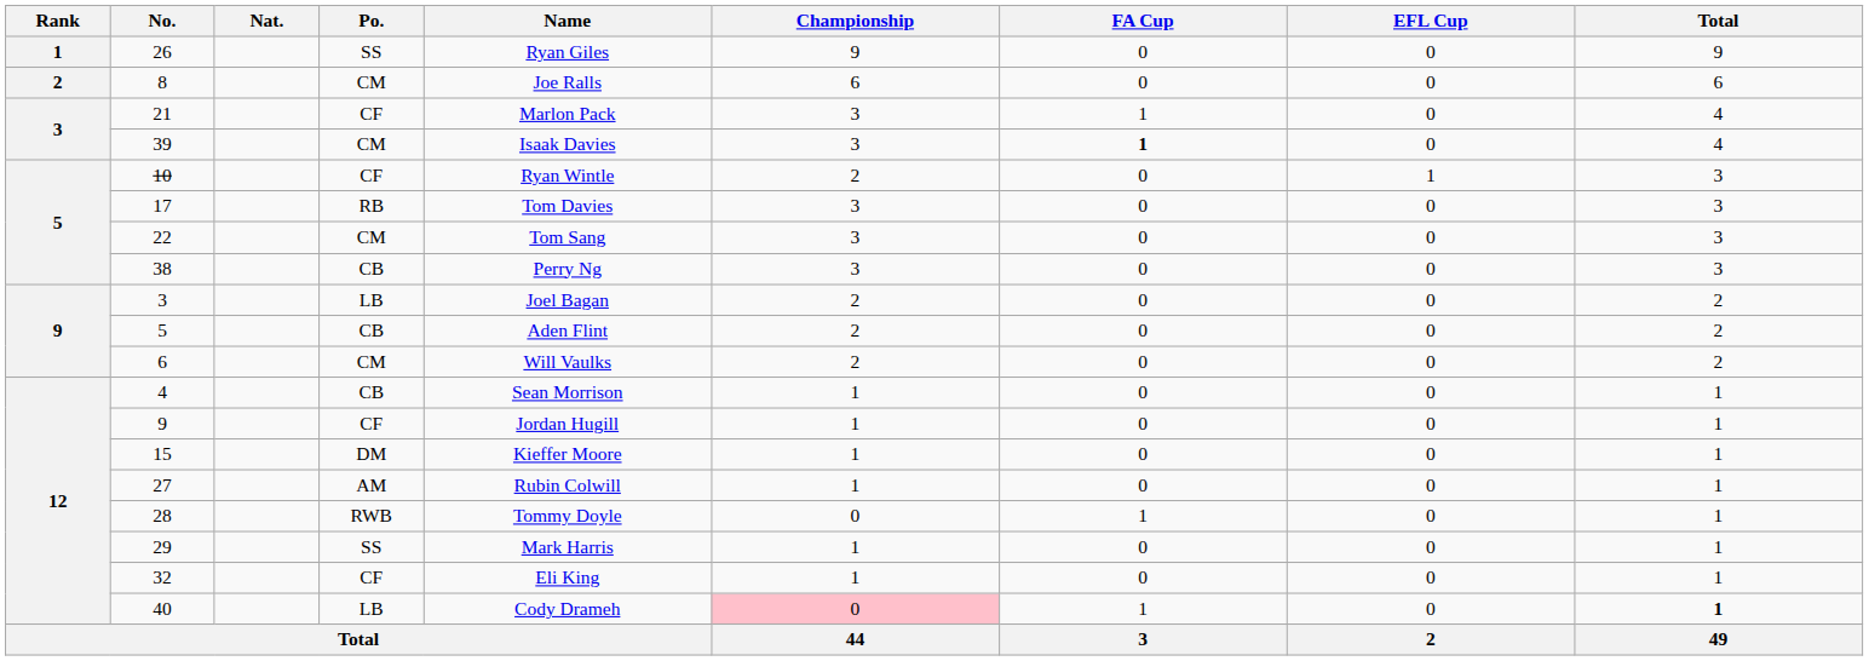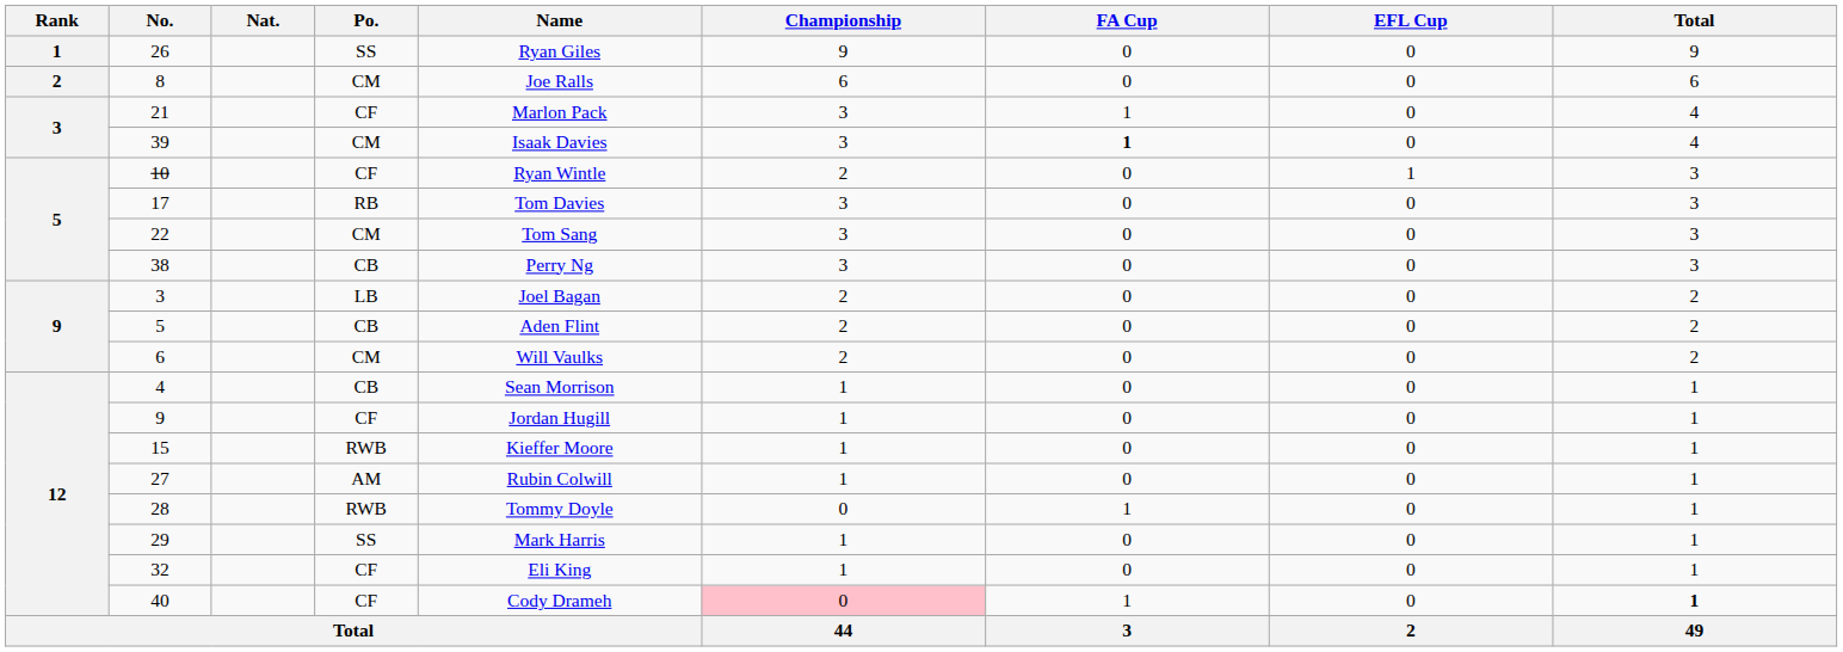15 | Po.: DM -> RWB
40 | Po.: LB -> CF
